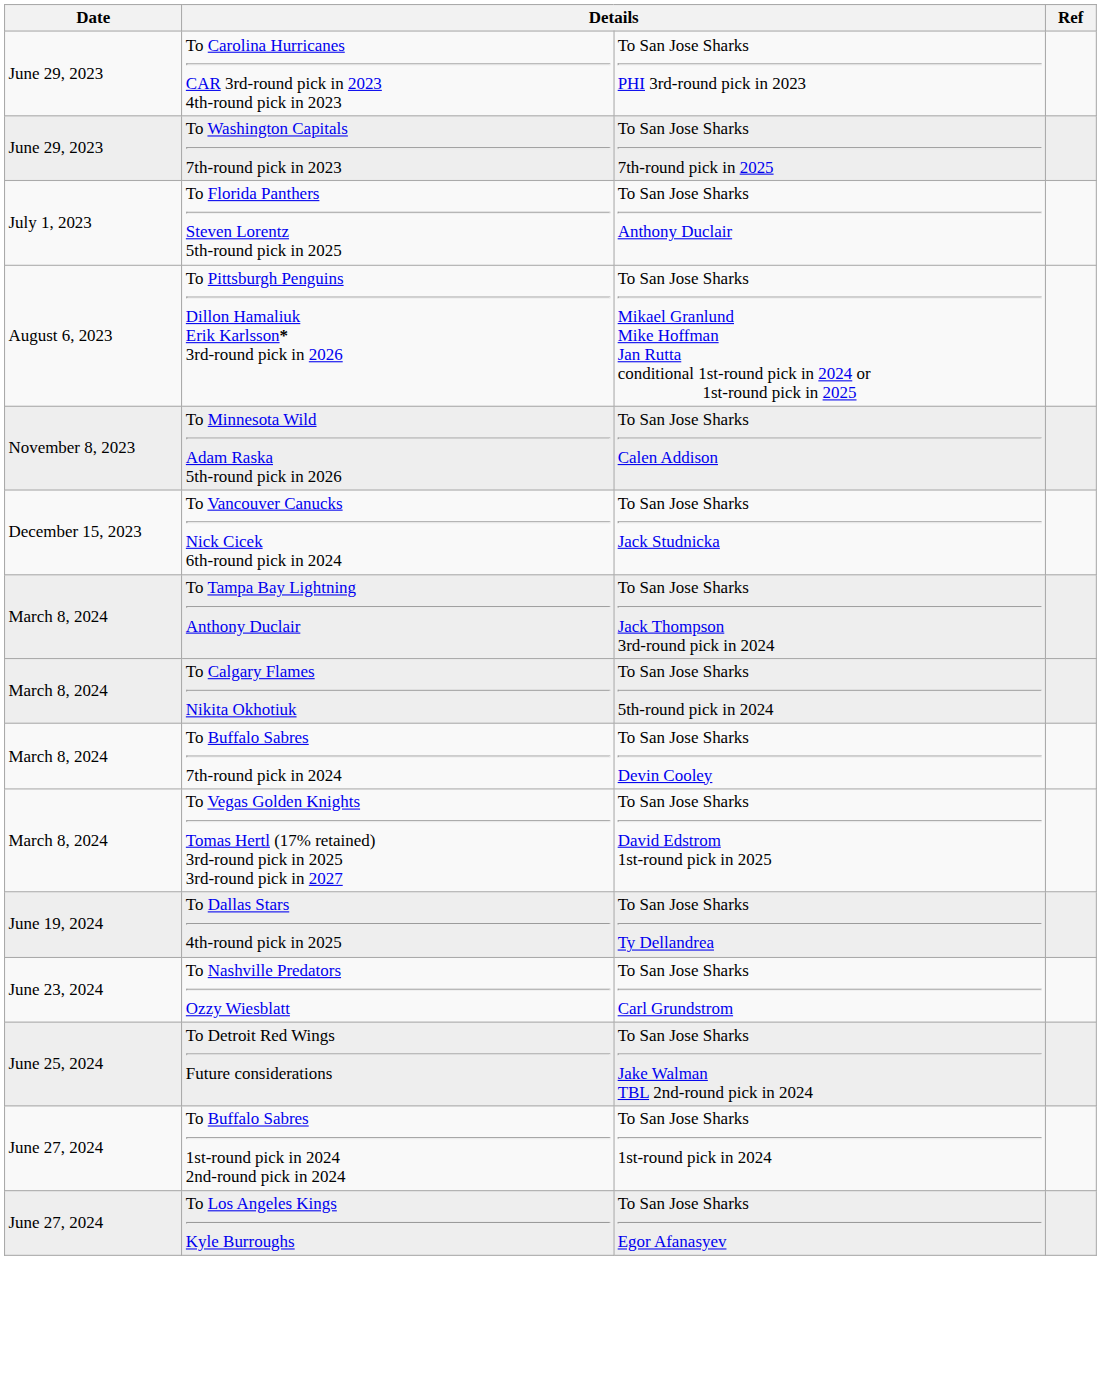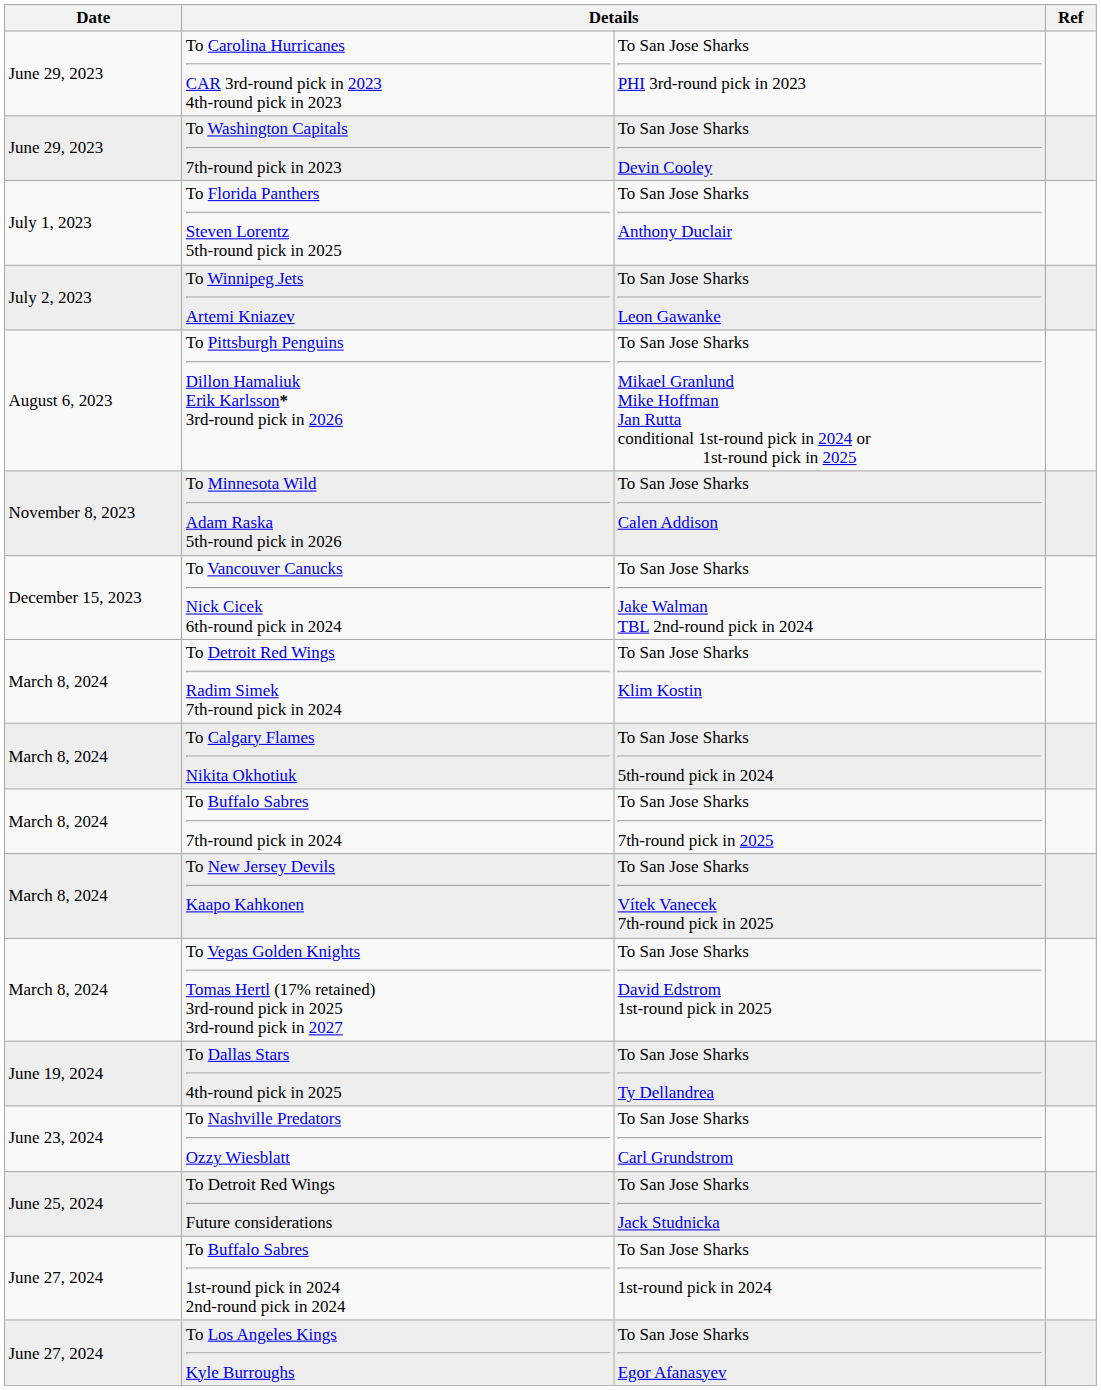To Washington Capitals 7th-round pick in 2023 | column 3: To San Jose Sharks 7th-round pick in 2025 -> To San Jose Sharks Devin Cooley
+ row: July 2, 2023 | To Winnipeg Jets Artemi Kniazev | To San Jose Sharks Leon Gawanke
To Vancouver Canucks Nick Cicek 6th-round pick in 2024 | column 3: To San Jose Sharks Jack Studnicka -> To San Jose Sharks Jake Walman TBL 2nd-round pick in 2024
- row: March 8, 2024 | To Tampa Bay Lightning Anthony Duclair | To San Jose Sharks Jack Thompson 3rd-round pick in 2024
+ row: March 8, 2024 | To Detroit Red Wings Radim Simek 7th-round pick in 2024 | To San Jose Sharks Klim Kostin
To Buffalo Sabres 7th-round pick in 2024 | column 3: To San Jose Sharks Devin Cooley -> To San Jose Sharks 7th-round pick in 2025
+ row: March 8, 2024 | To New Jersey Devils Kaapo Kahkonen | To San Jose Sharks Vítek Vanecek 7th-round pick in 2025
To Detroit Red Wings Future considerations | column 3: To San Jose Sharks Jake Walman TBL 2nd-round pick in 2024 -> To San Jose Sharks Jack Studnicka
